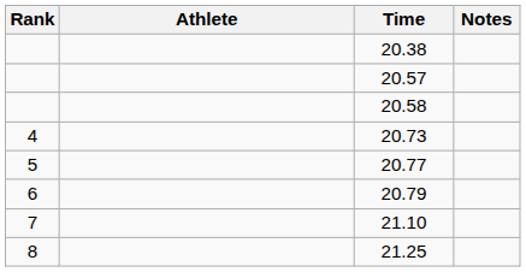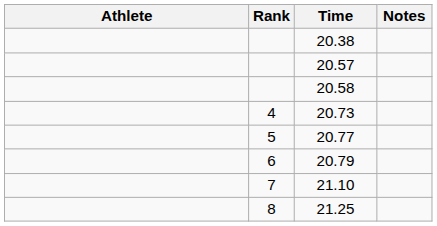columns swapped: Rank <-> Athlete
